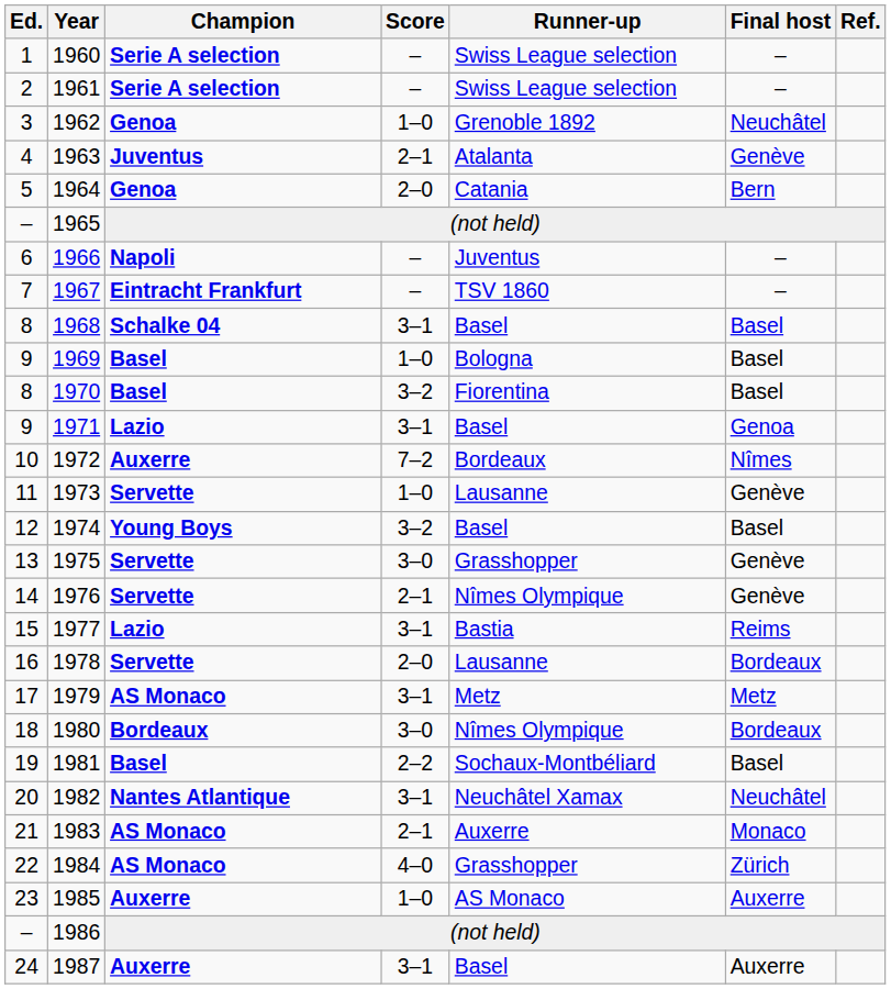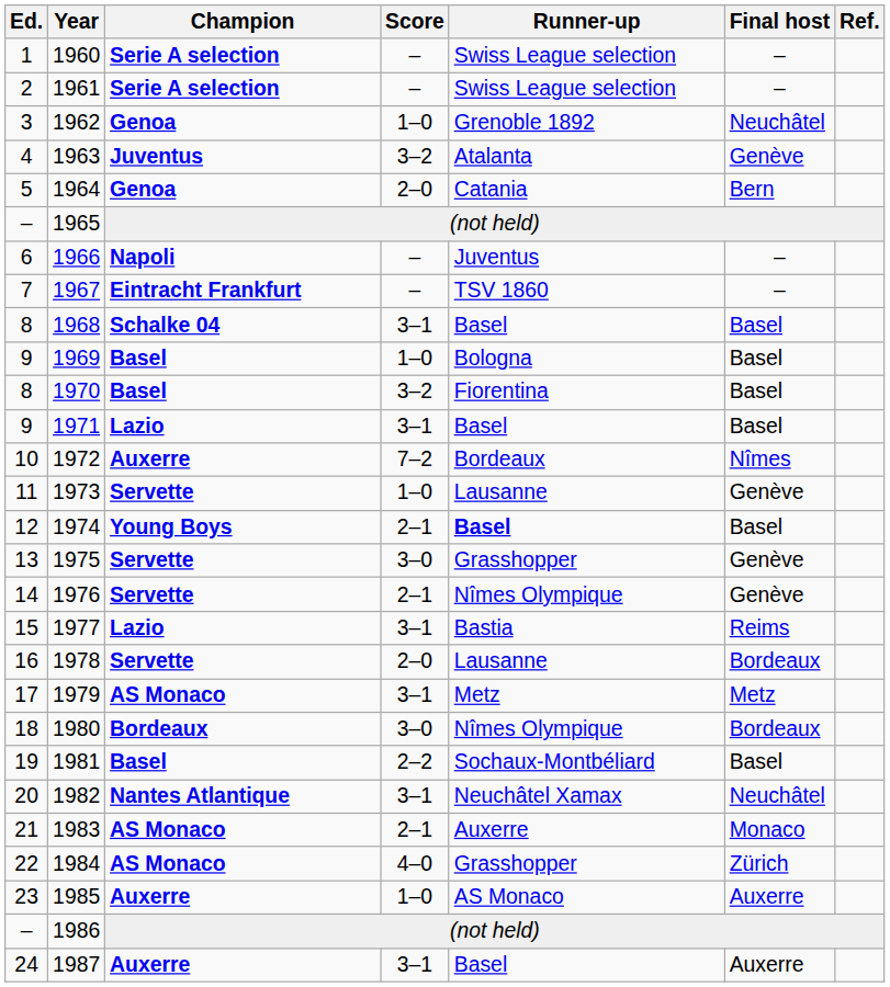1963 | Score: 2–1 -> 3–2
1971 | Final host: Genoa -> Basel
1974 | Score: 3–2 -> 2–1
1974 | Runner-up: normal -> bold
